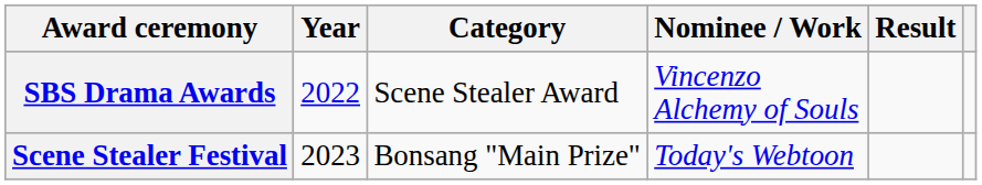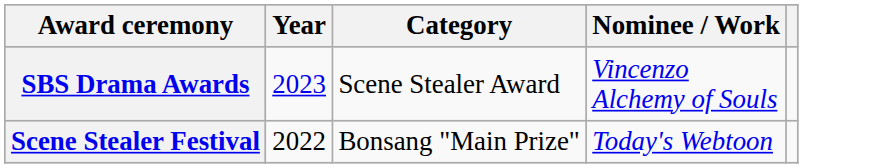- column: Result
SBS Drama Awards | Year: 2022 -> 2023
Scene Stealer Festival | Year: 2023 -> 2022
